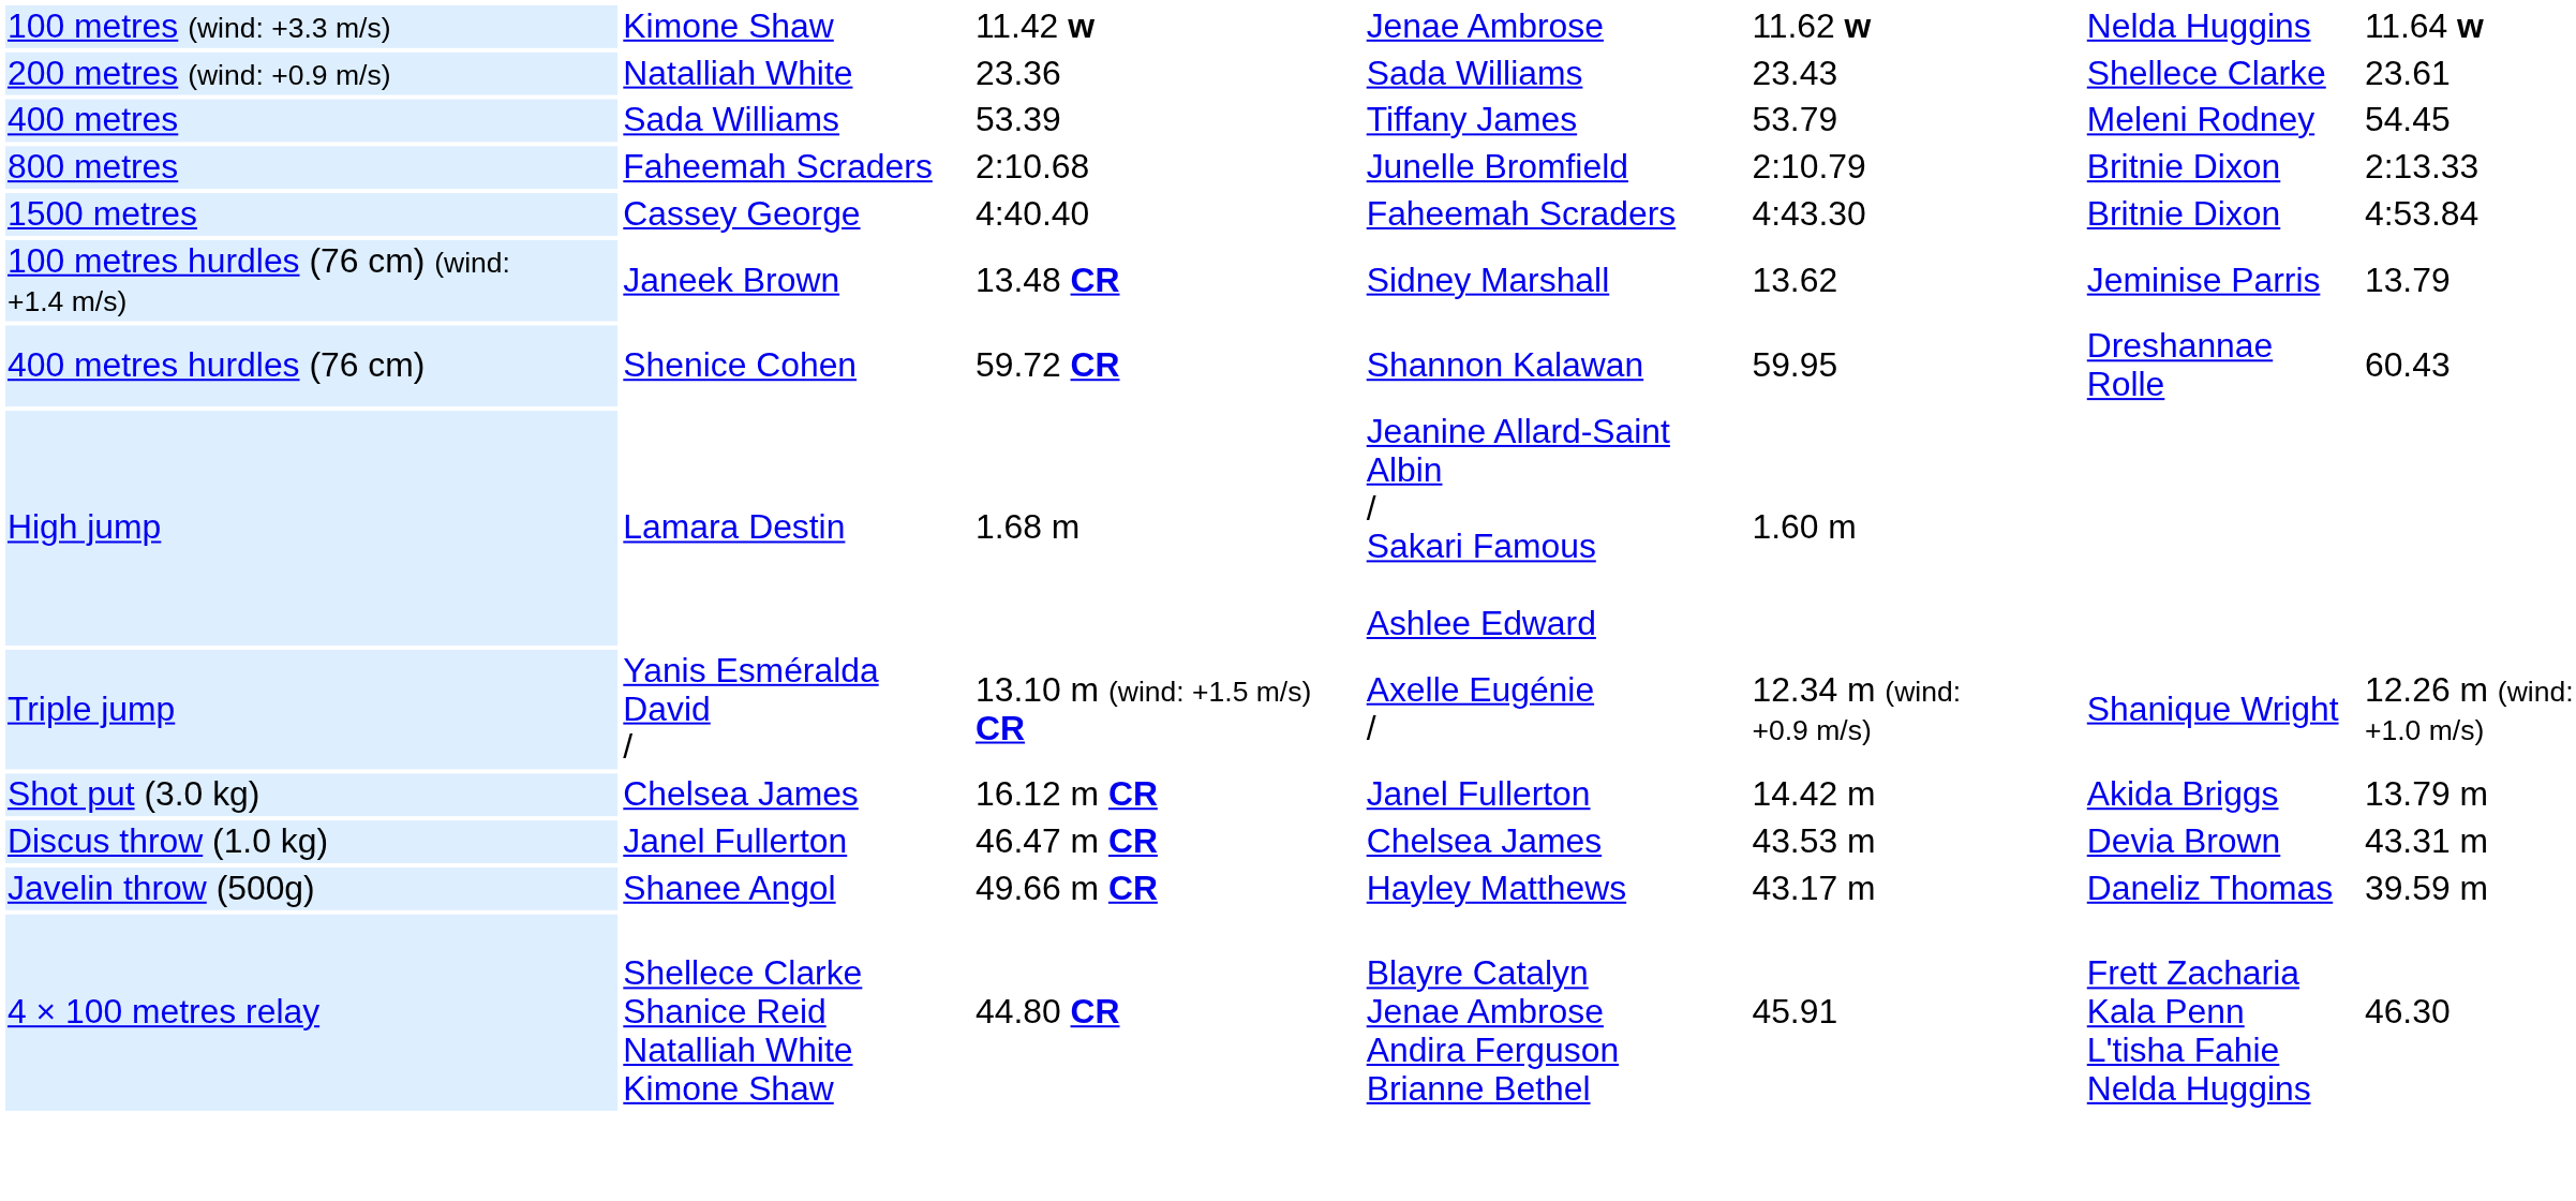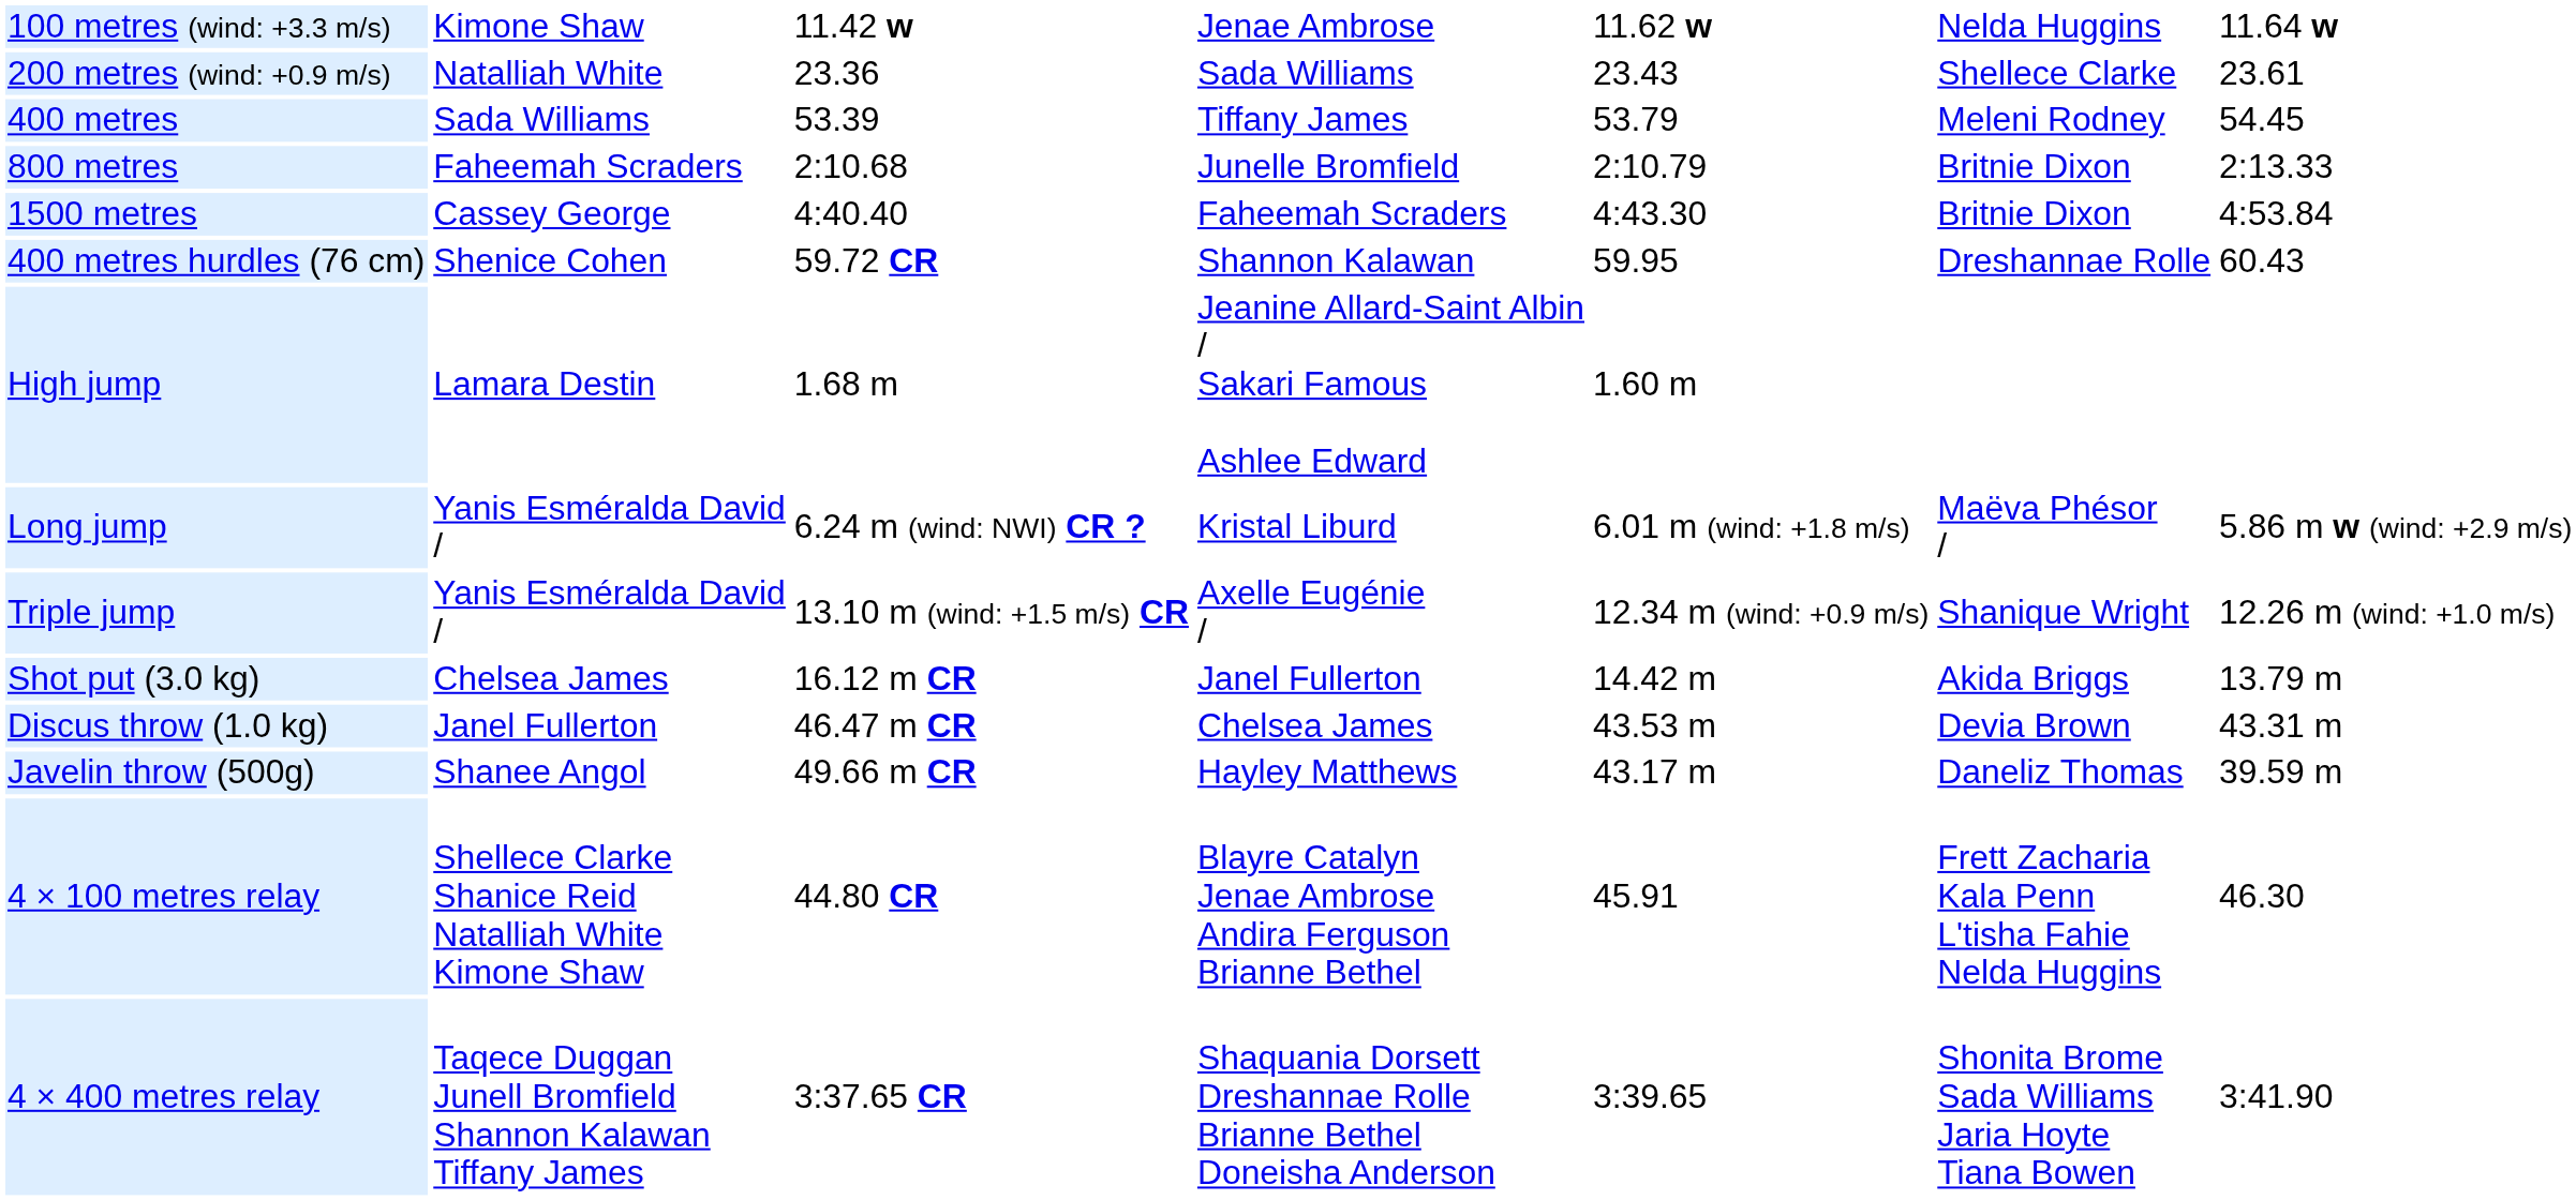- row: 100 metres hurdles (76 cm) (wind: +1.4 m/s) | Janeek Brown | 13.48 CR | Sidney Marshall | 13.62 | Jeminise Parris | 13.79
+ row: Long jump | Yanis Esméralda David / | 6.24 m (wind: NWI) CR ? | Kristal Liburd | 6.01 m (wind: +1.8 m/s) | Maëva Phésor / | 5.86 m w (wind: +2.9 m/s)
+ row: 4 × 400 metres relay | Taqece Duggan Junell Bromfield Shannon Kalawan Tiffany James | 3:37.65 CR | Shaquania Dorsett Dreshannae Rolle Brianne Bethel Doneisha Anderson | 3:39.65 | Shonita Brome Sada Williams Jaria Hoyte Tiana Bowen | 3:41.90
